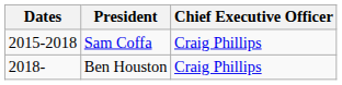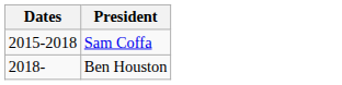- column: Chief Executive Officer | Craig Phillips | Craig Phillips
